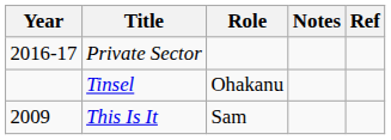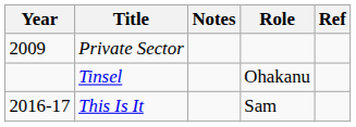columns swapped: Role <-> Notes
Private Sector | Year: 2016-17 -> 2009
This Is It | Year: 2009 -> 2016-17
